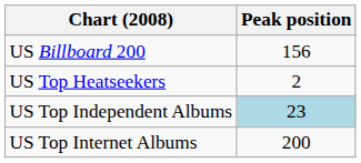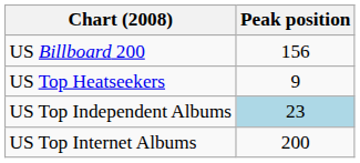US Top Heatseekers | Peak position: 2 -> 9
